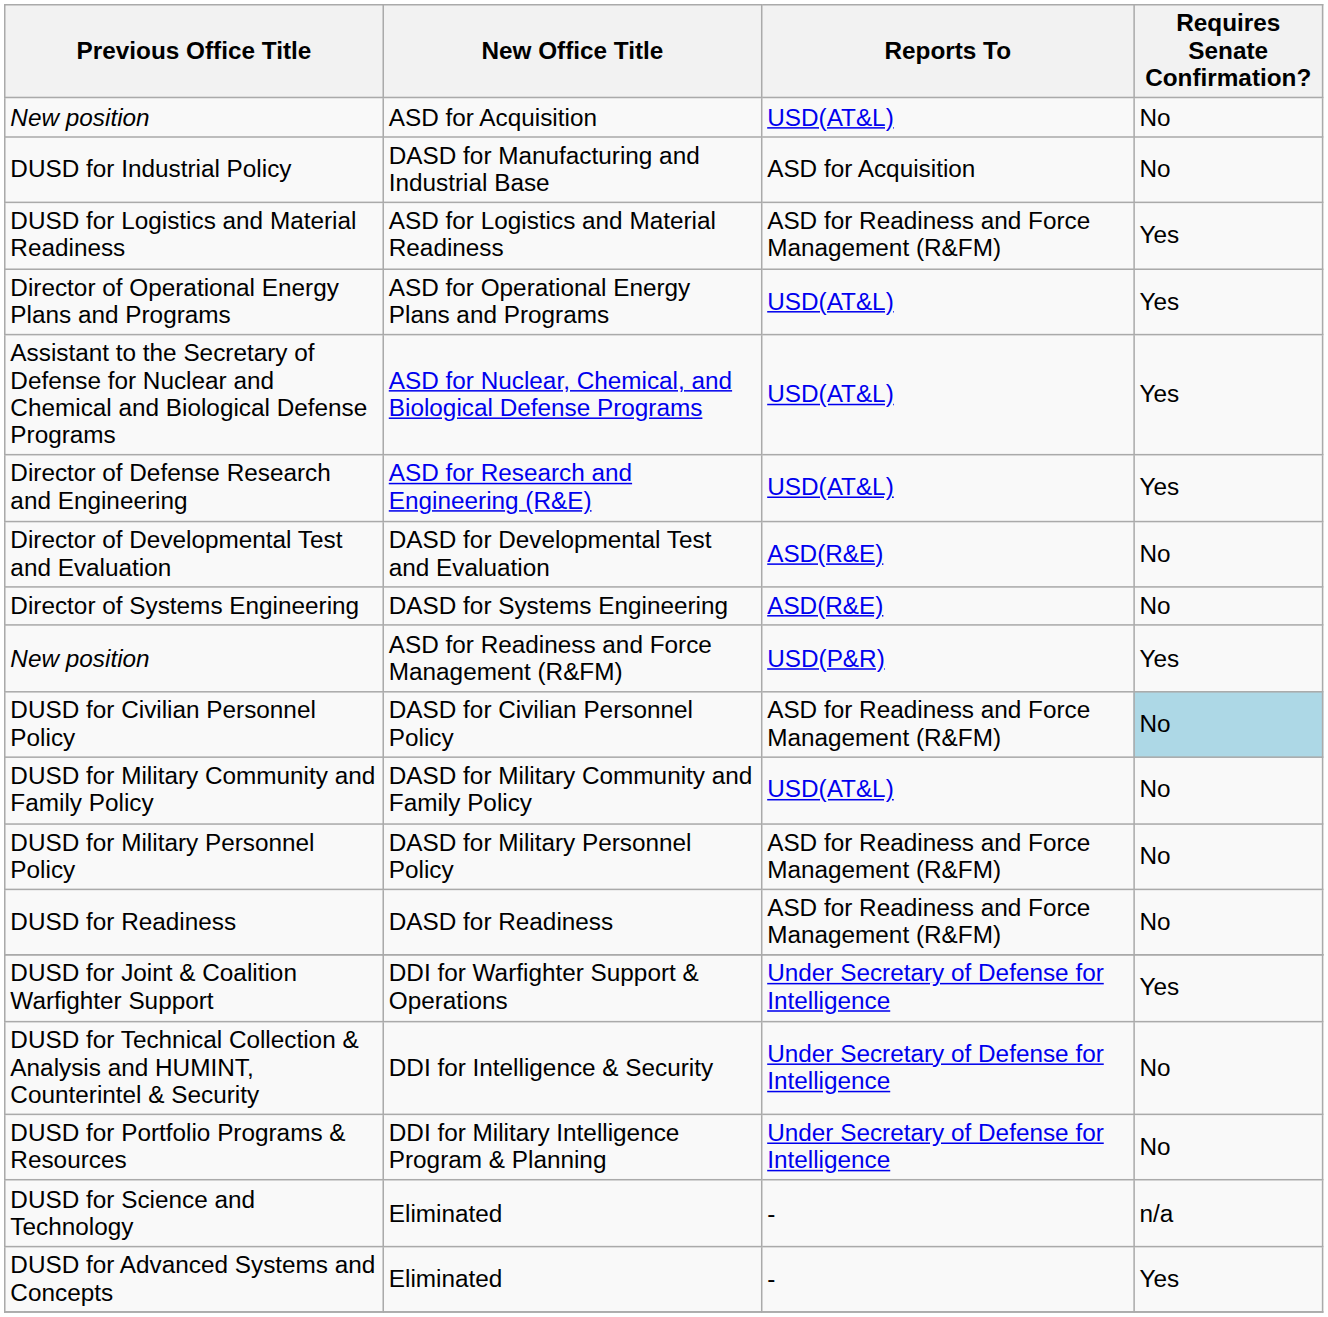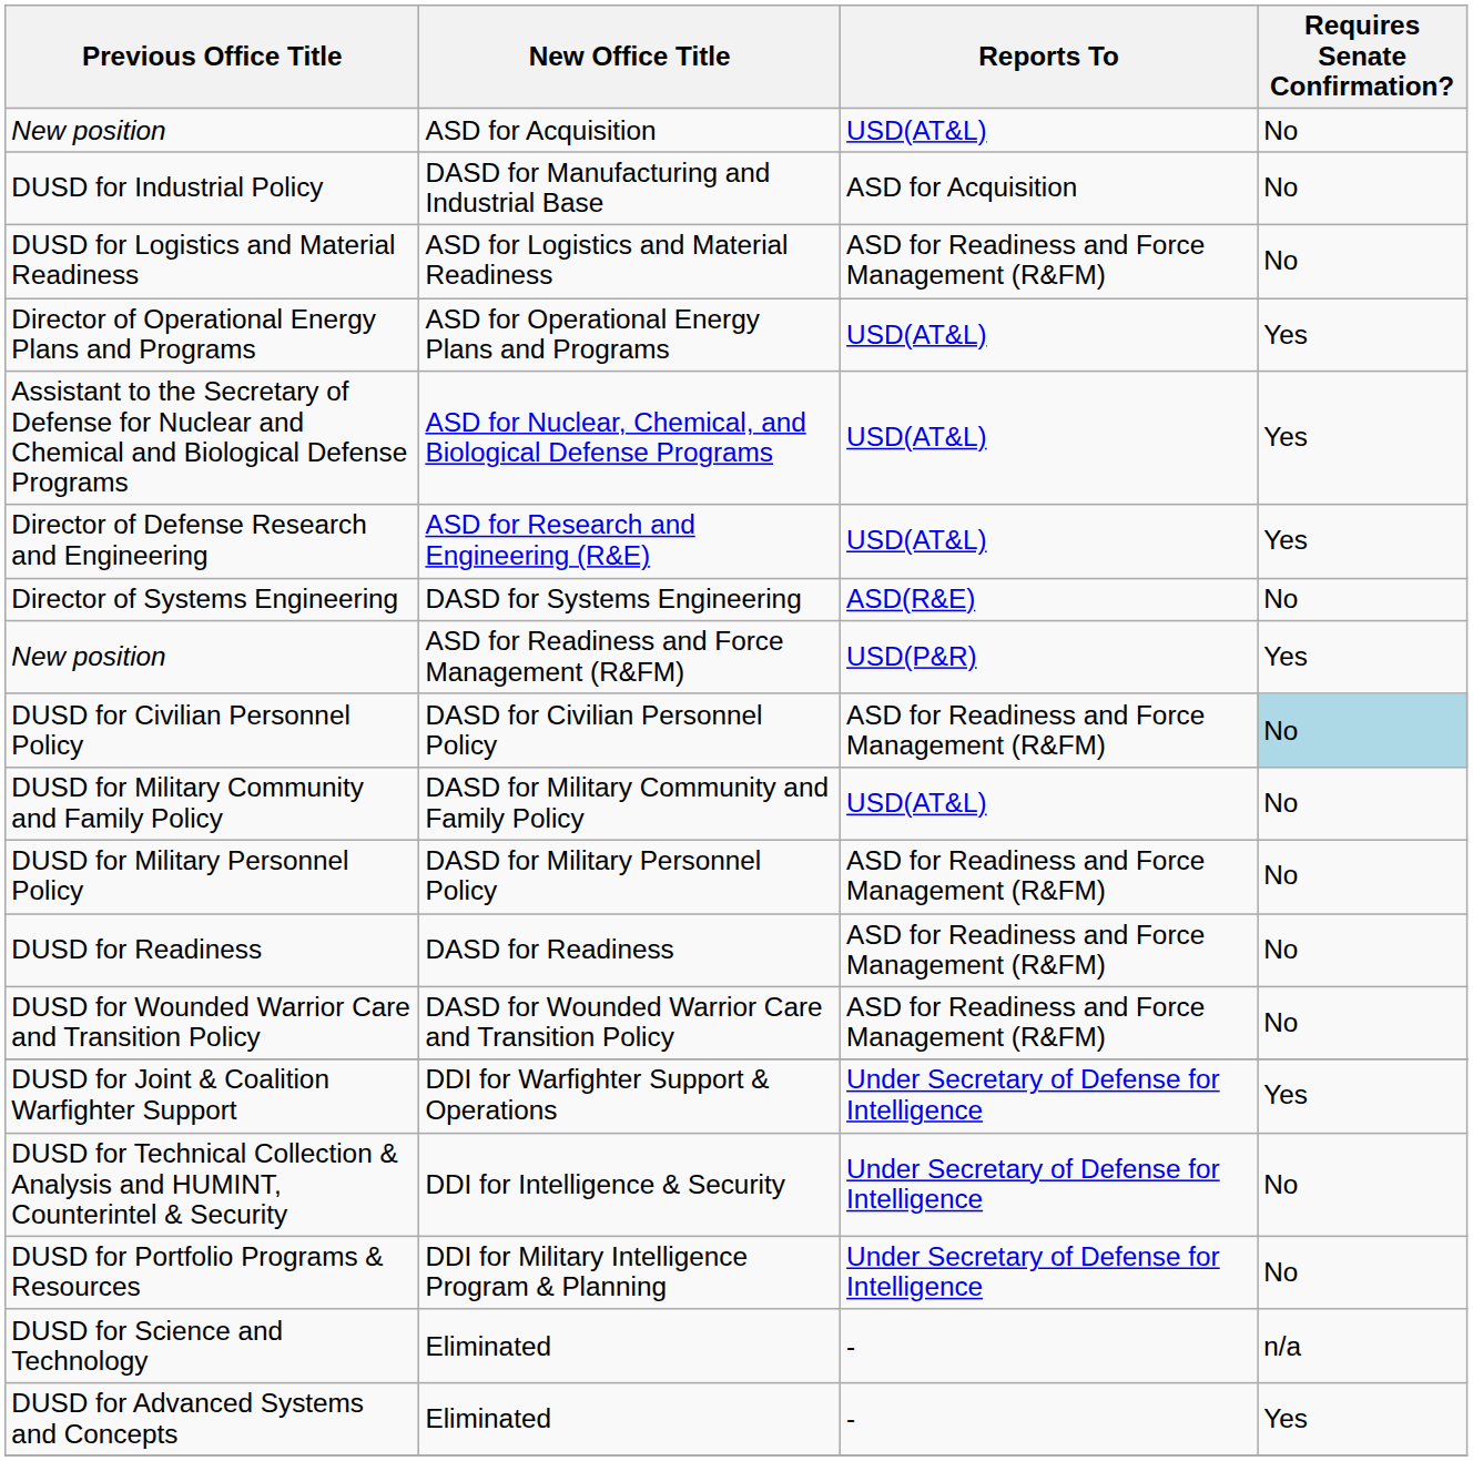DUSD for Logistics and Material Readiness | Requires Senate Confirmation?: Yes -> No
- row: Director of Developmental Test and Evaluation | DASD for Developmental Test and Evaluation | ASD(R&E) | No
+ row: DUSD for Wounded Warrior Care and Transition Policy | DASD for Wounded Warrior Care and Transition Policy | ASD for Readiness and Force Management (R&FM) | No
